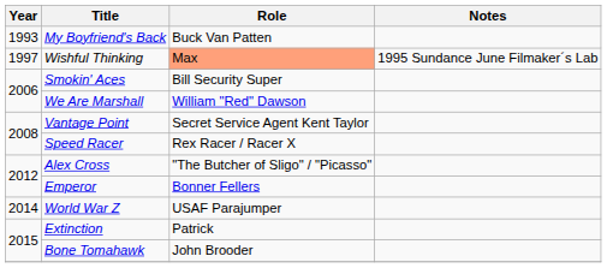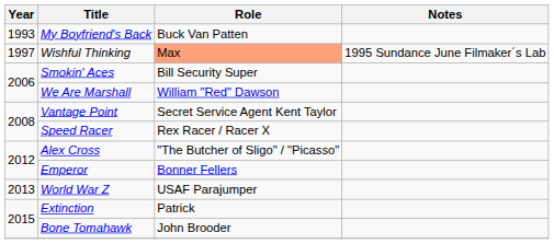World War Z | Year: 2014 -> 2013
